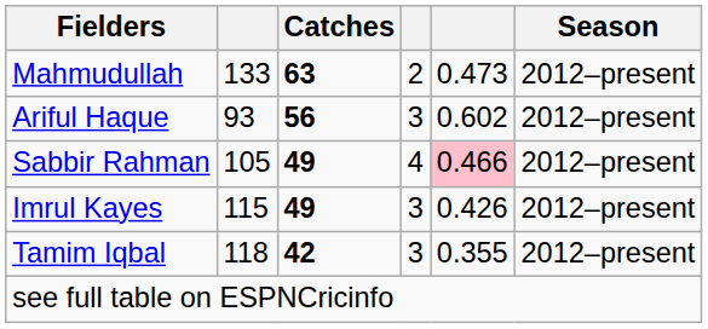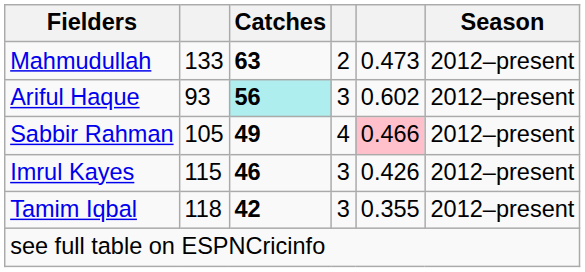Ariful Haque | Catches: no background -> paleturquoise background
Imrul Kayes | Catches: 49 -> 46
